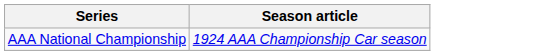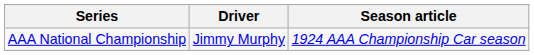+ column: Driver | Jimmy Murphy
